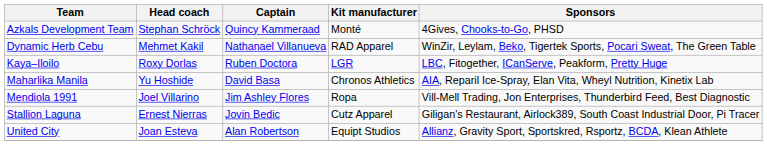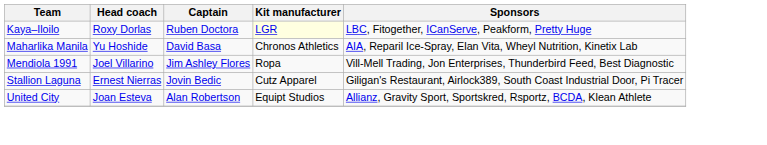- row: Azkals Development Team | Stephan Schröck | Quincy Kammeraad | Monté | 4Gives, Chooks-to-Go, PHSD
- row: Dynamic Herb Cebu | Mehmet Kakil | Nathanael Villanueva | RAD Apparel | WinZir, Leylam, Beko, Tigertek Sports, Pocari Sweat, The Green Table
Kaya–Iloilo | Kit manufacturer: no background -> lightyellow background
